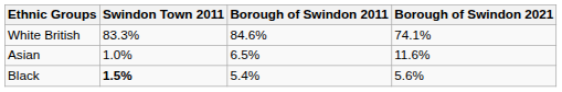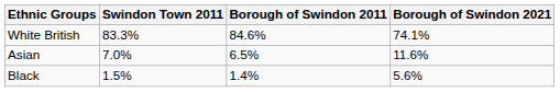Asian | Swindon Town 2011: 1.0% -> 7.0%
Black | Swindon Town 2011: bold -> normal
Black | Borough of Swindon 2011: 5.4% -> 1.4%
